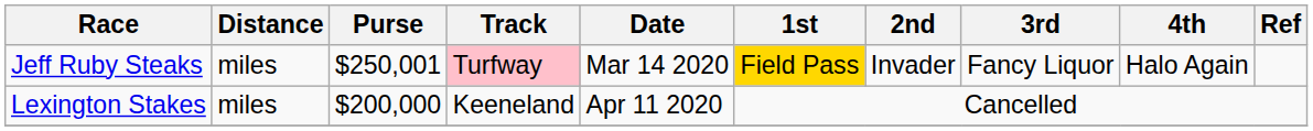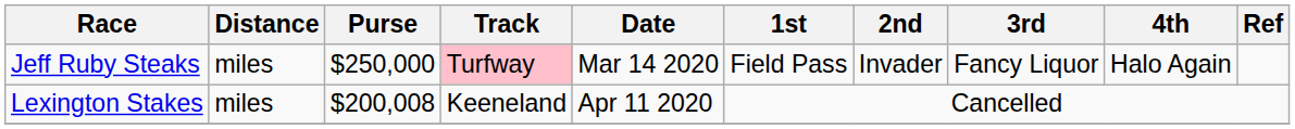Jeff Ruby Steaks | Purse: $250,001 -> $250,000
Jeff Ruby Steaks | 1st: gold background -> no background
Lexington Stakes | Purse: $200,000 -> $200,008
